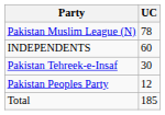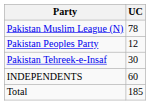rows swapped: INDEPENDENTS <-> Pakistan Peoples Party
